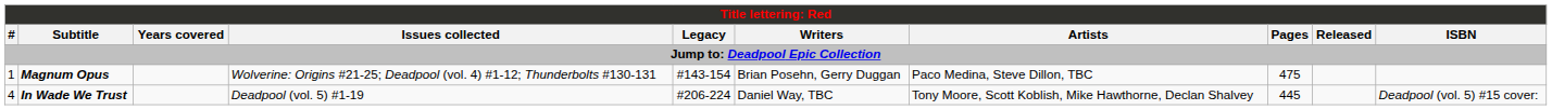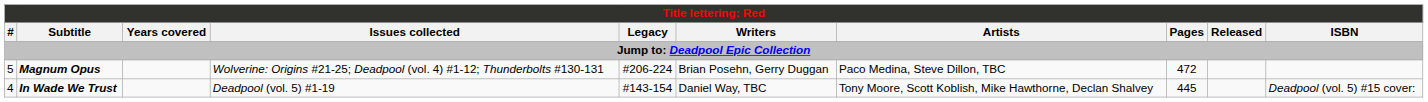Magnum Opus | #: 1 -> 5
Magnum Opus | Legacy: #143-154 -> #206-224
Magnum Opus | Pages: 475 -> 472
In Wade We Trust | Legacy: #206-224 -> #143-154
